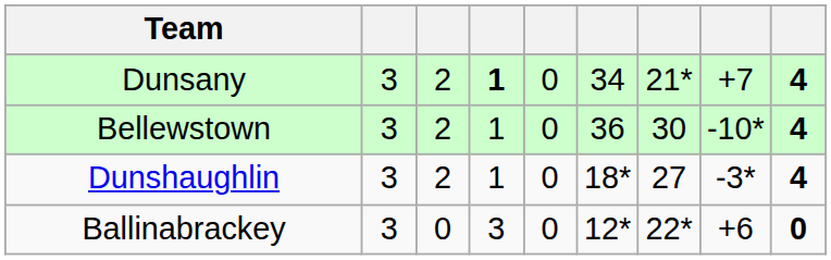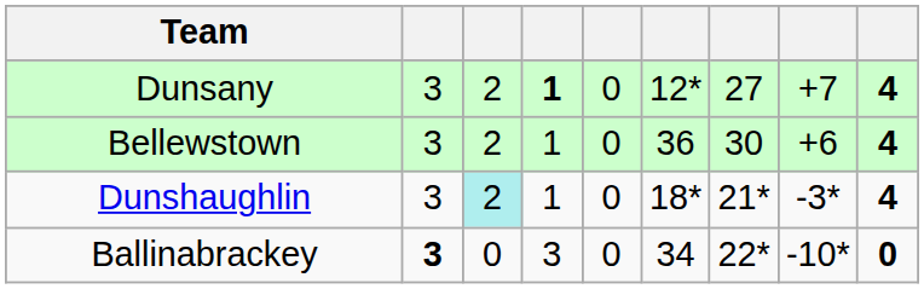Dunsany | column 6: 34 -> 12*
Dunsany | column 7: 21* -> 27
Bellewstown | column 8: -10* -> +6
Dunshaughlin | column 3: no background -> paleturquoise background
Dunshaughlin | column 7: 27 -> 21*
Ballinabrackey | column 2: normal -> bold
Ballinabrackey | column 6: 12* -> 34
Ballinabrackey | column 8: +6 -> -10*
